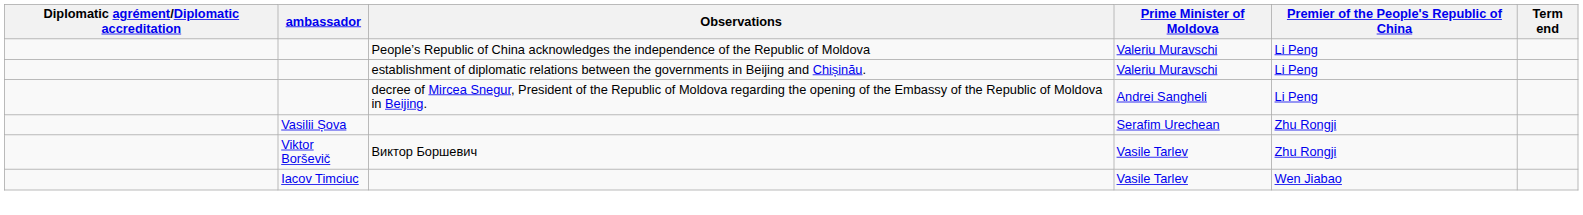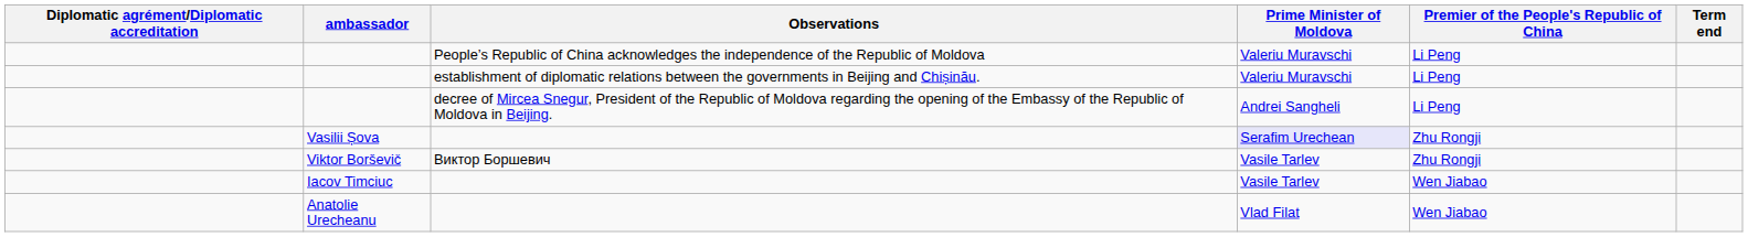Vasilii Șova | Prime Minister of Moldova: no background -> lavender background
+ row: Anatolie Urecheanu | Vlad Filat | Wen Jiabao
